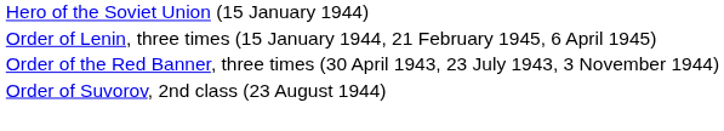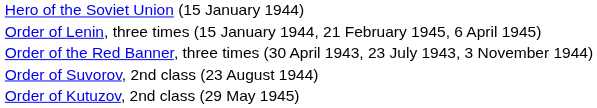+ row: Order of Kutuzov, 2nd class (29 May 1945)
